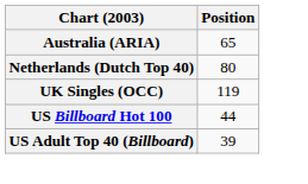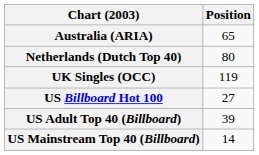US Billboard Hot 100 | Position: 44 -> 27
+ row: US Mainstream Top 40 (Billboard) | 14
